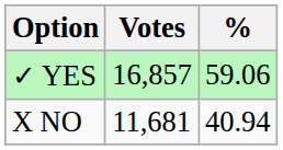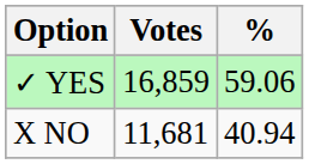✓ YES | Votes: 16,857 -> 16,859
